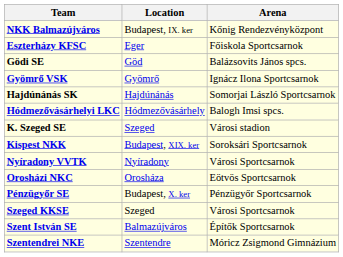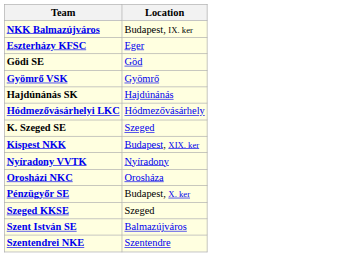- column: Arena | Kőnig Rendezvényközpont | Főiskola Sportcsarnok | Balázsovits János spcs. | Ignácz Ilona Sportcsarnok | Somorjai László Sportcsarnok | Balogh Imsi spcs. | Városi stadion | Soroksári Sportcsarnok | Városi Sportcsarnok | Eötvös Sportcsarnok | Pénzügyőr Sportcsarnok | Városi Sportcsarnok | Építők Sportcsarnok | Móricz Zsigmond Gimnázium
